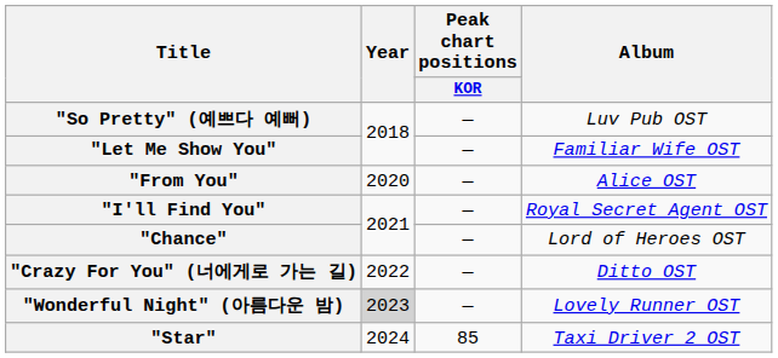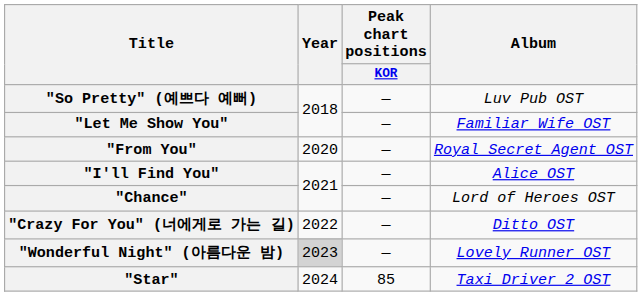"From You" | Album: Alice OST -> Royal Secret Agent OST
"I'll Find You" | Album: Royal Secret Agent OST -> Alice OST
